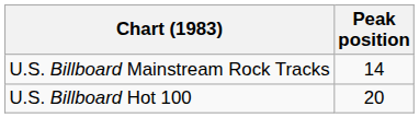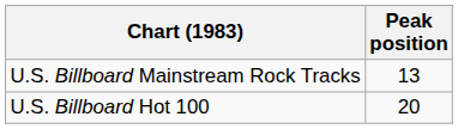U.S. Billboard Mainstream Rock Tracks | Peak position: 14 -> 13
